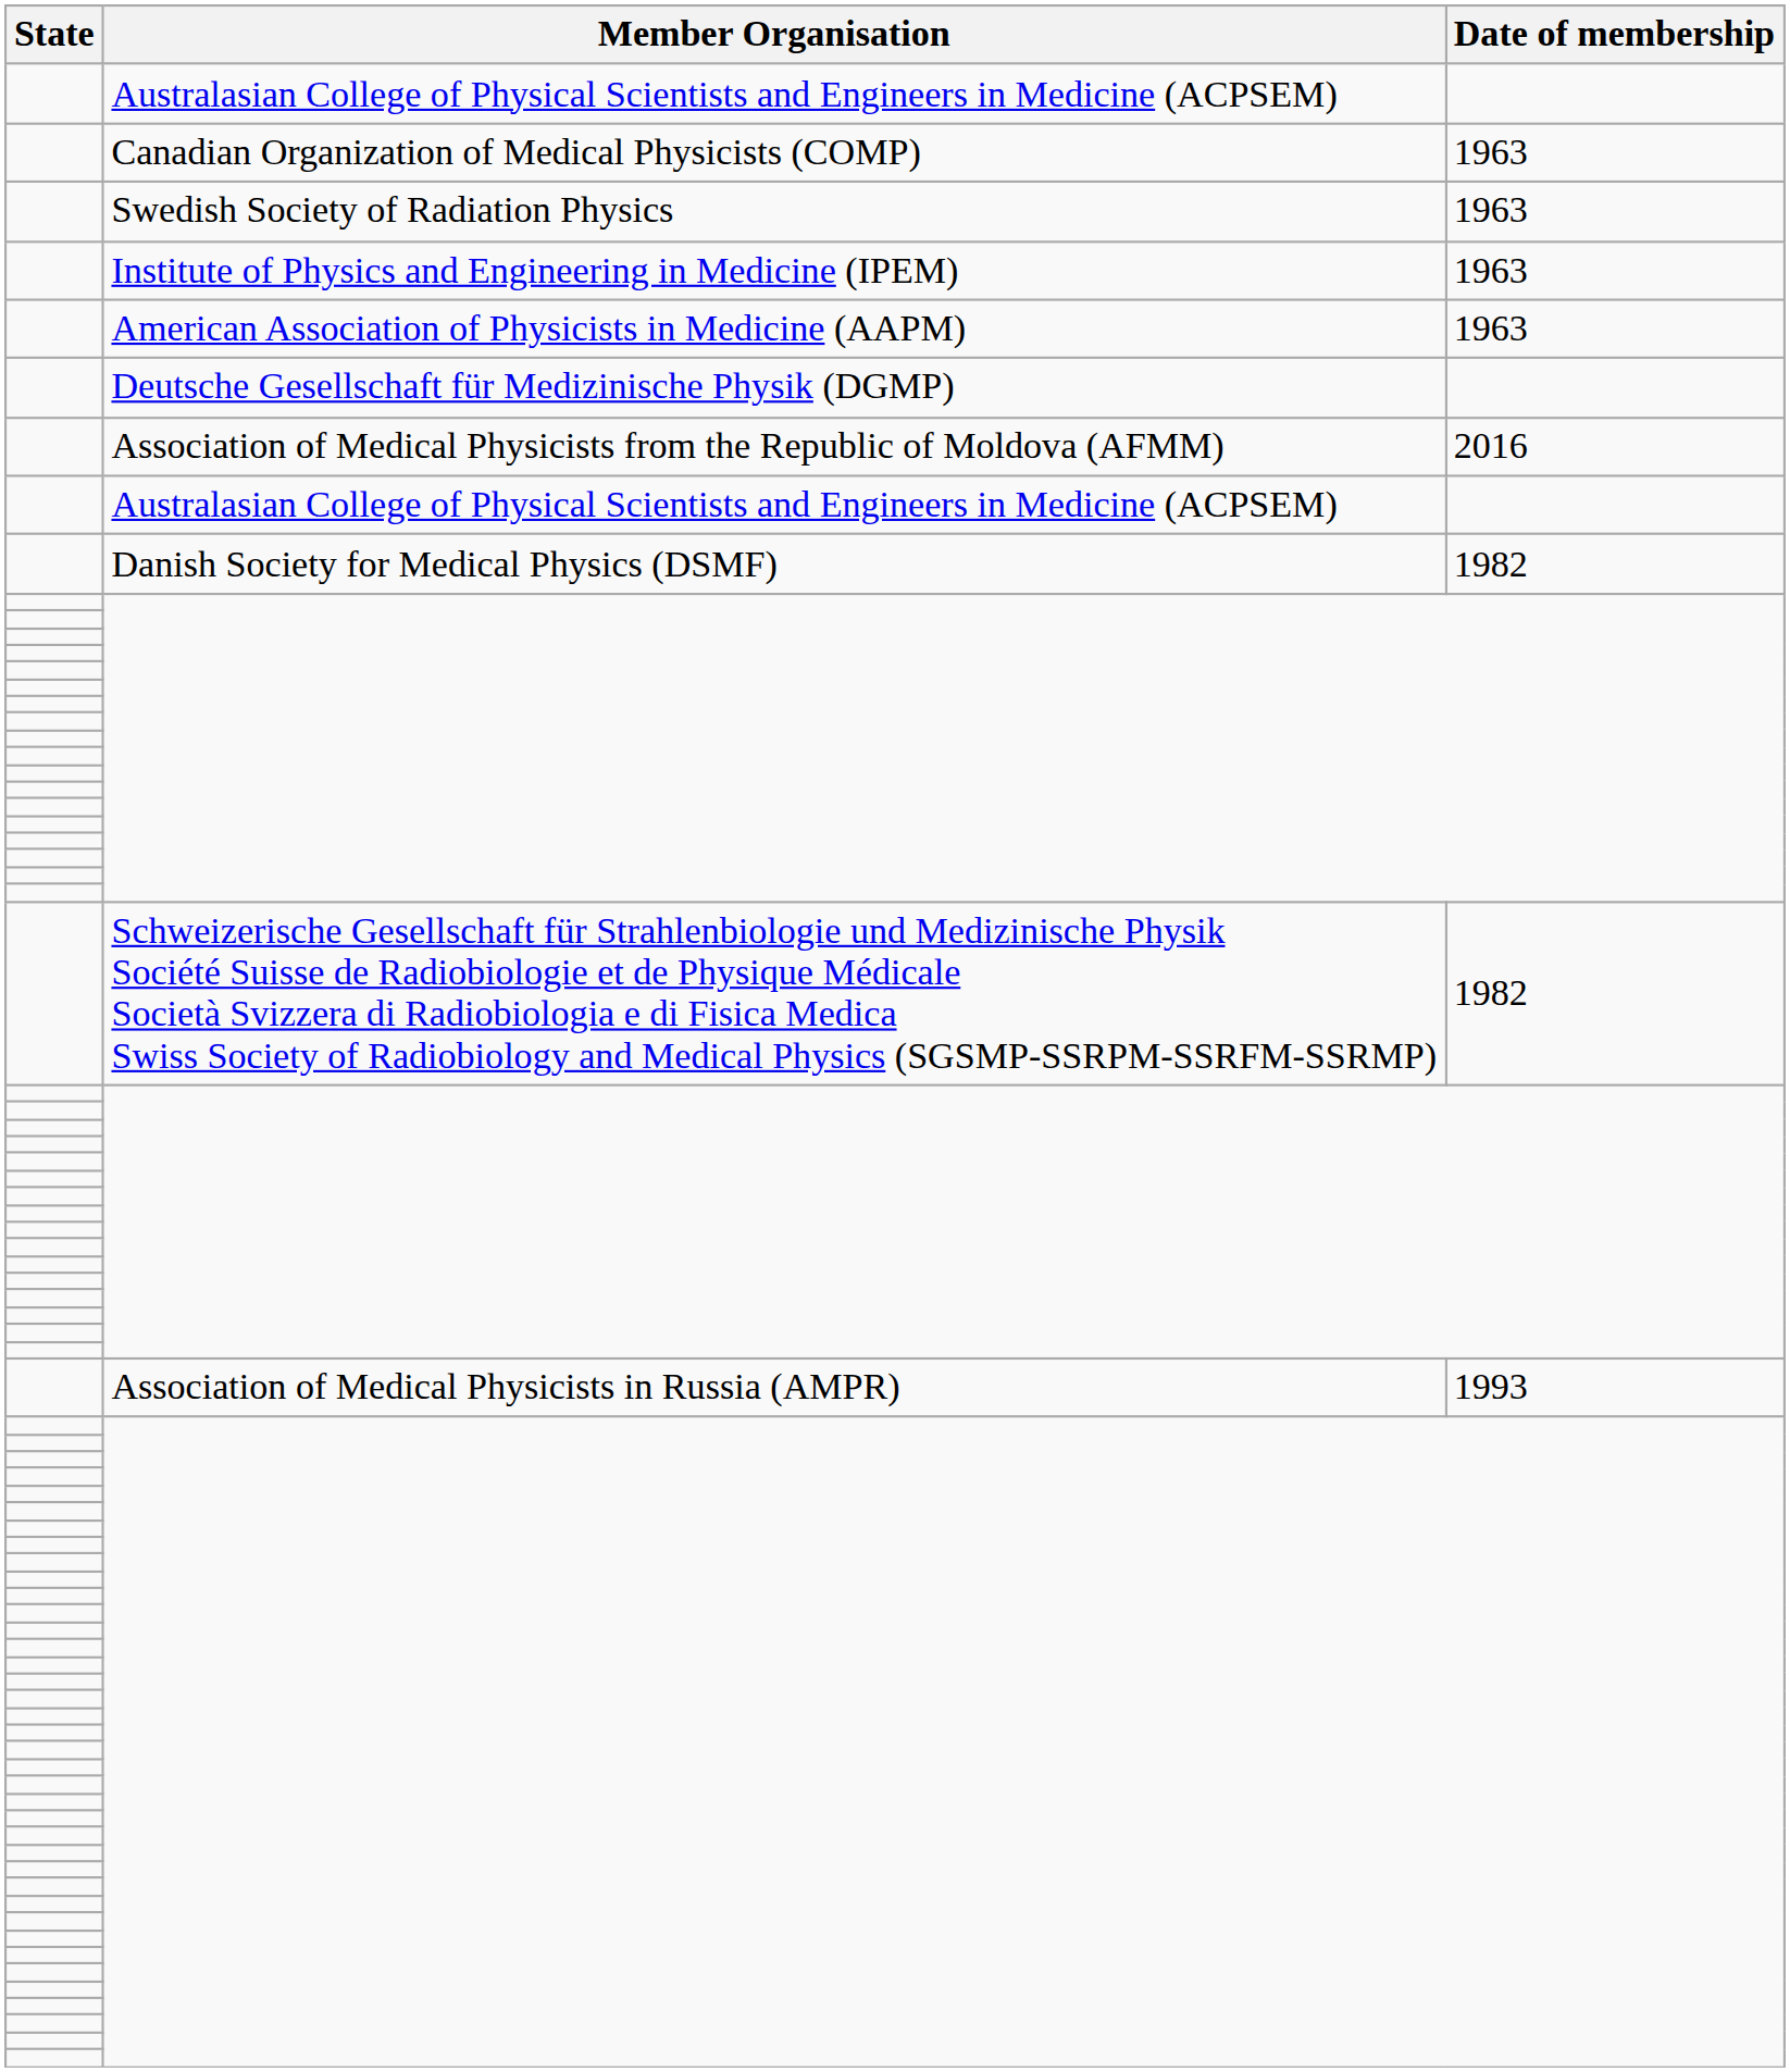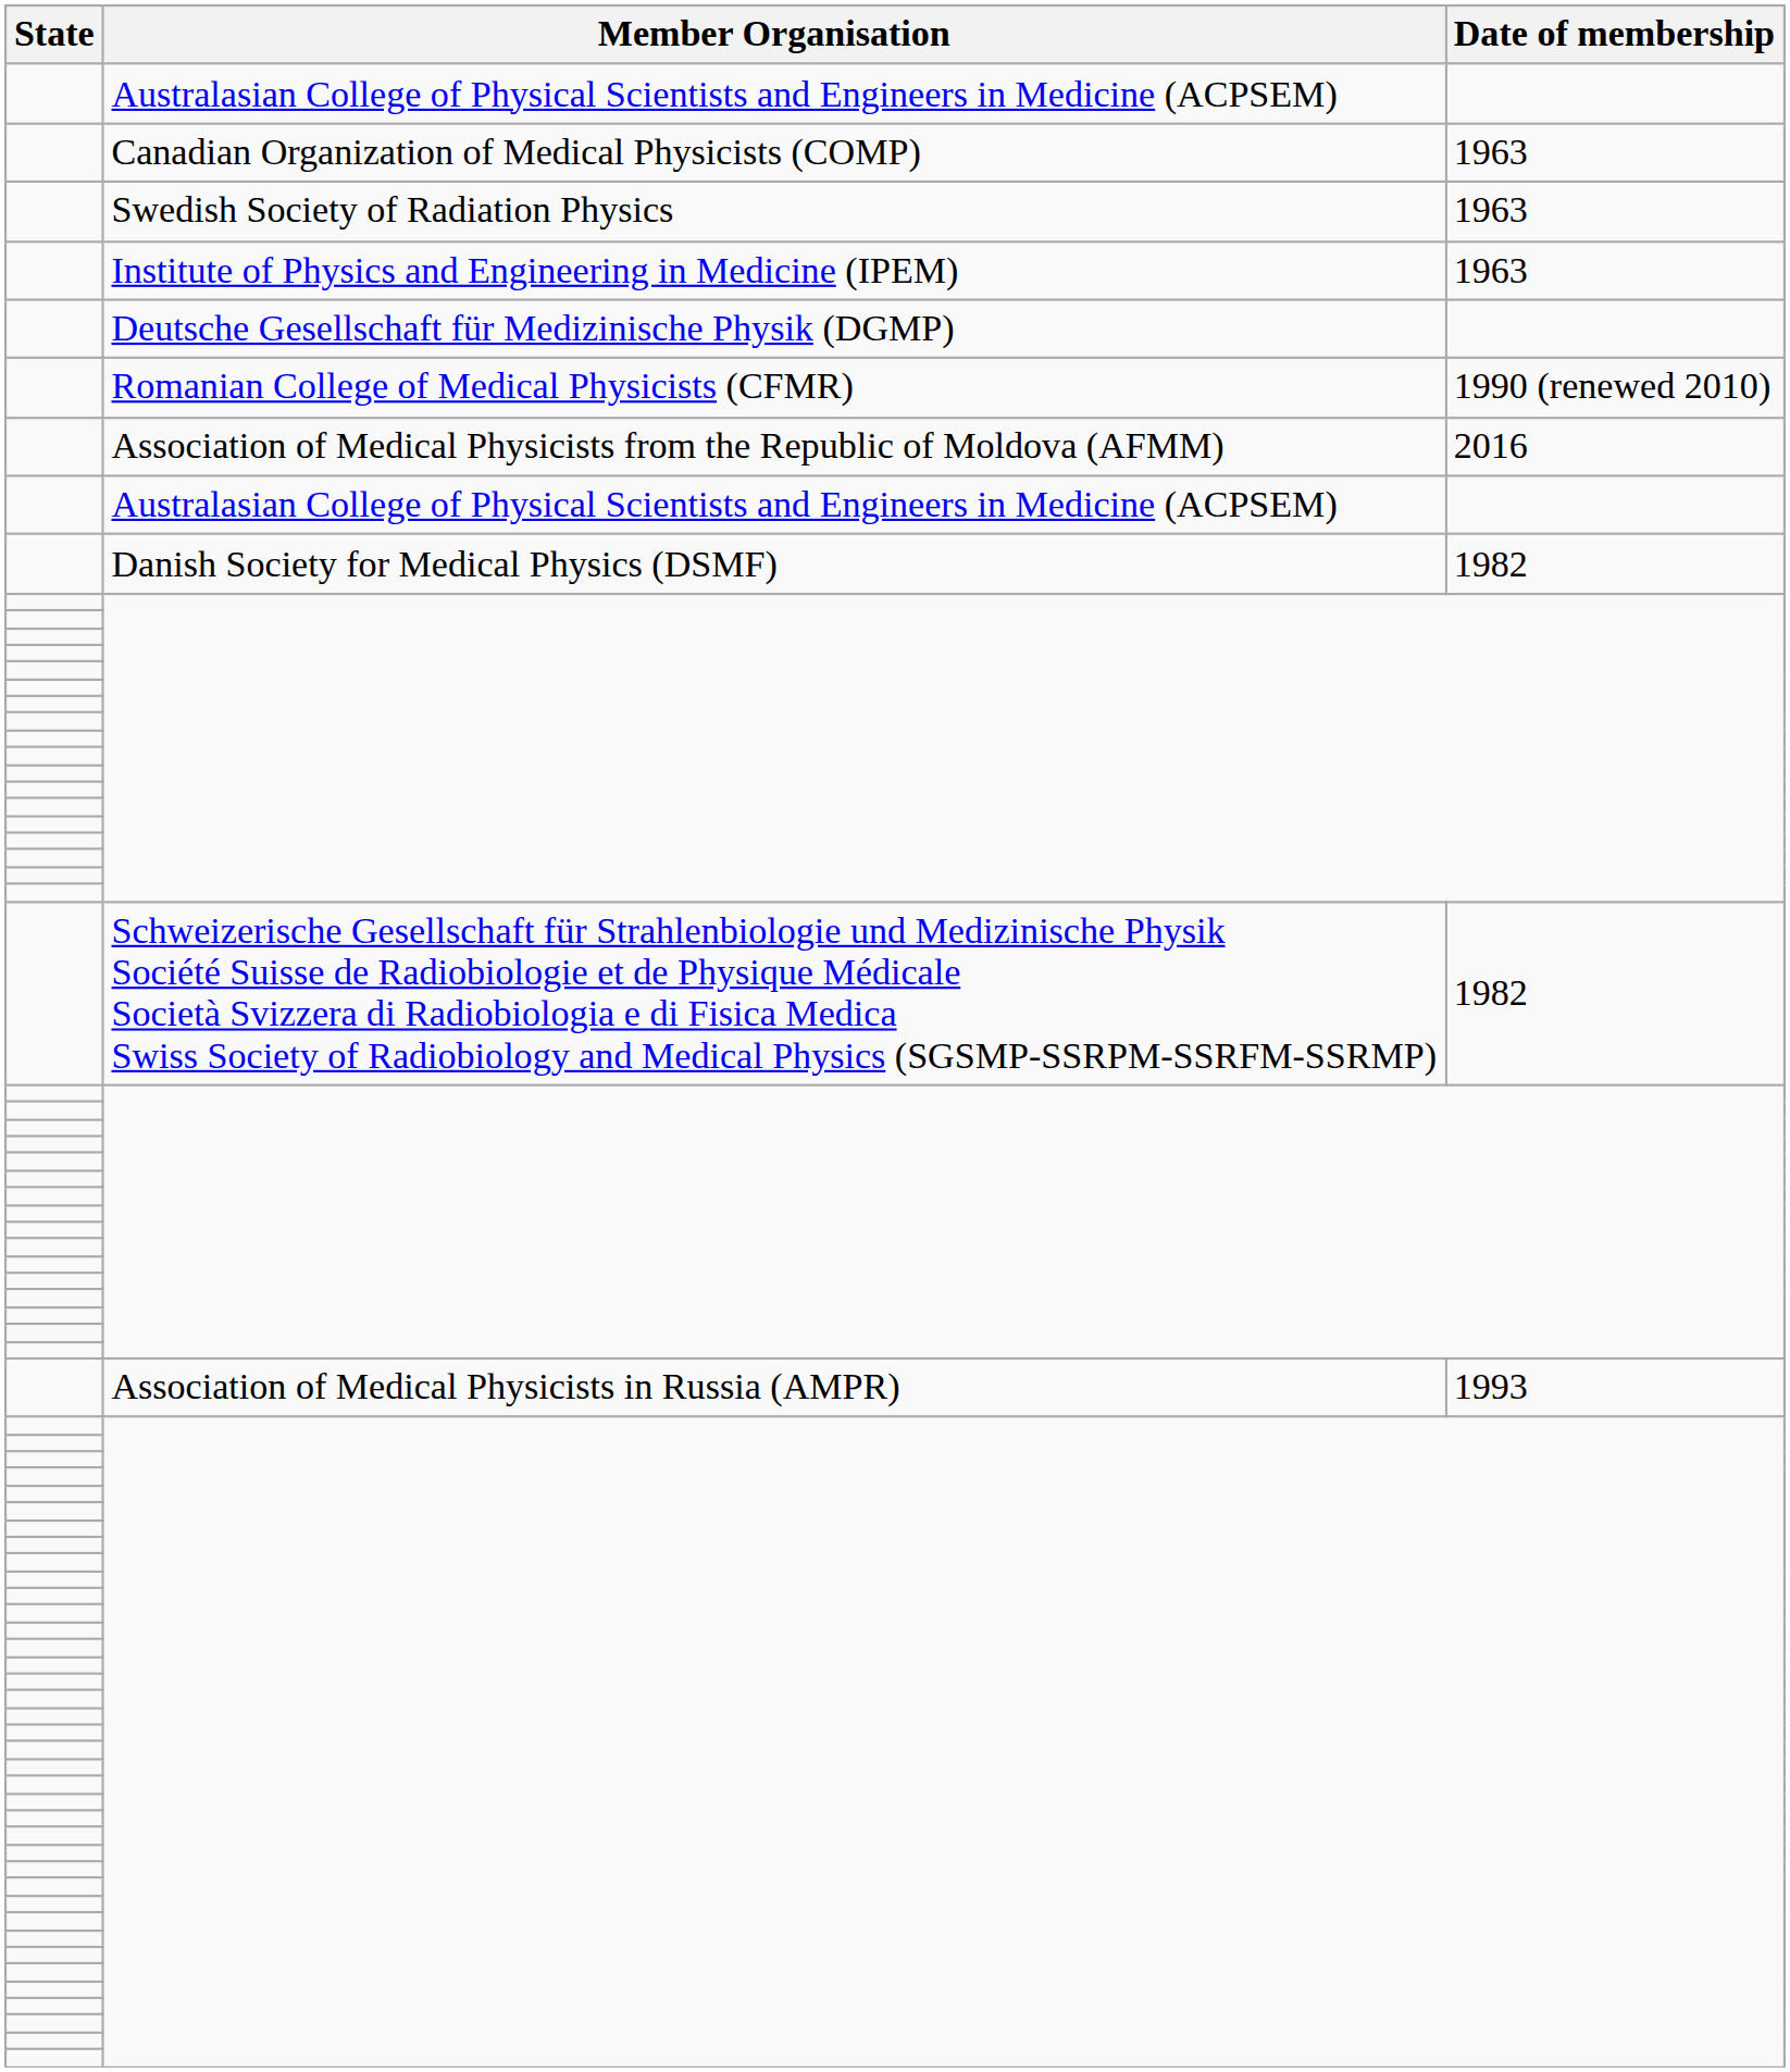- row: American Association of Physicists in Medicine (AAPM) | 1963
+ row: Romanian College of Medical Physicists (CFMR) | 1990 (renewed 2010)
